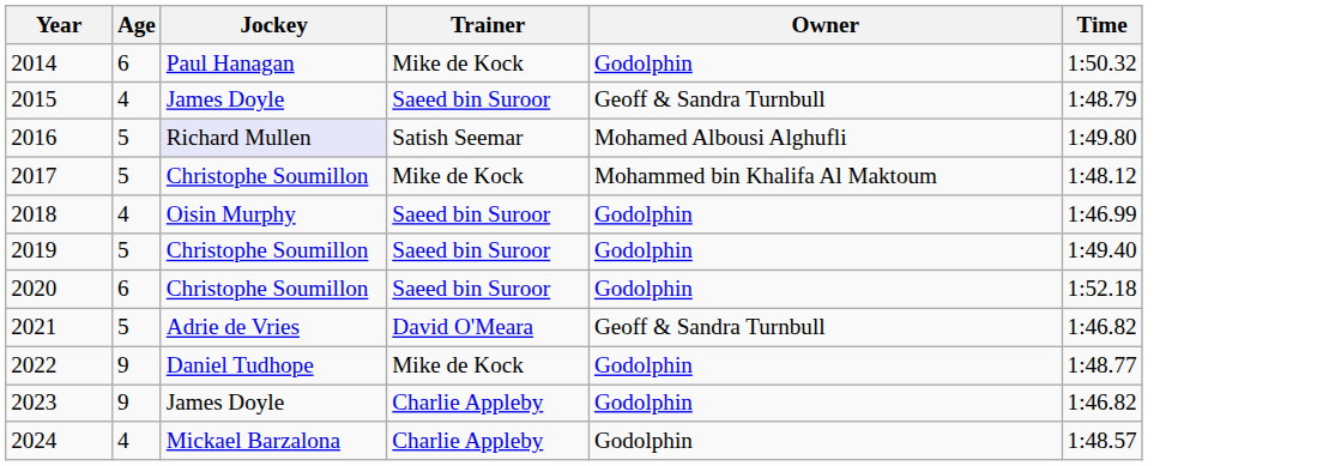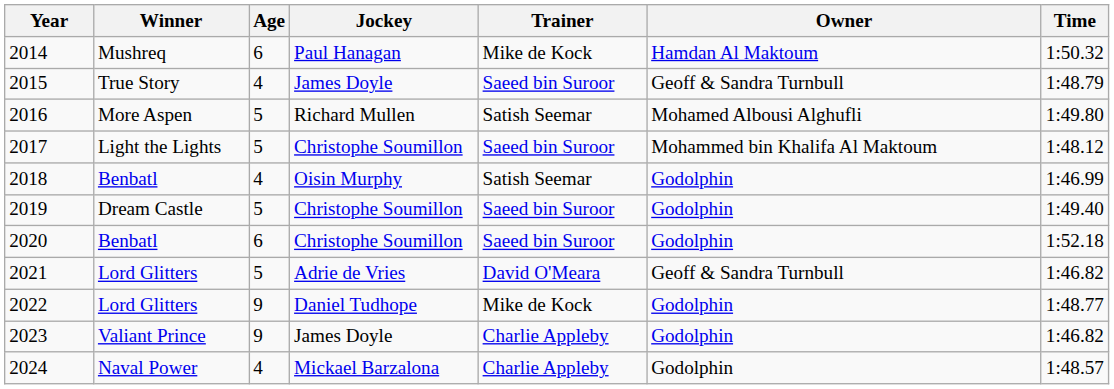+ column: Winner | Mushreq | True Story | More Aspen | Light the Lights | Benbatl | Dream Castle | Benbatl | Lord Glitters | Lord Glitters | Valiant Prince | Naval Power
2014 | Owner: Godolphin -> Hamdan Al Maktoum
2016 | Jockey: lavender background -> no background
2017 | Trainer: Mike de Kock -> Saeed bin Suroor
2018 | Trainer: Saeed bin Suroor -> Satish Seemar
